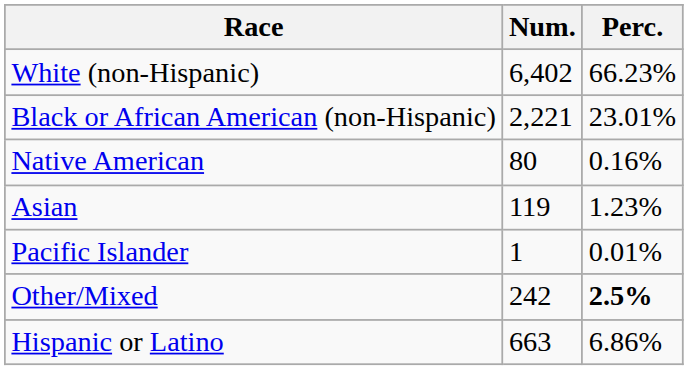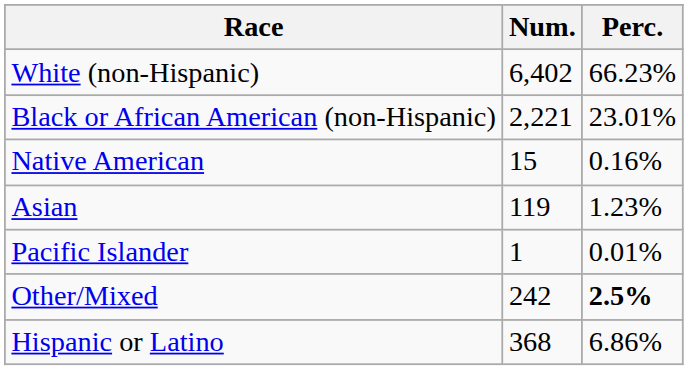Native American | Num.: 80 -> 15
Hispanic or Latino | Num.: 663 -> 368
